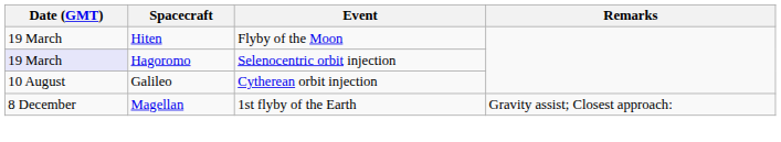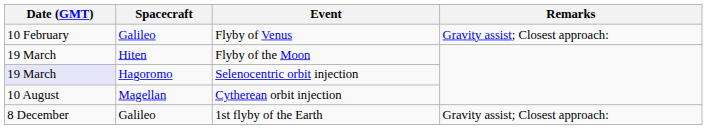+ row: 10 February | Galileo | Flyby of Venus | Gravity assist; Closest approach:
Cytherean orbit injection | Spacecraft: Galileo -> Magellan
1st flyby of the Earth | Spacecraft: Magellan -> Galileo
